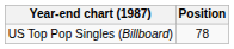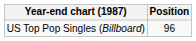US Top Pop Singles (Billboard) | Position: 78 -> 96
